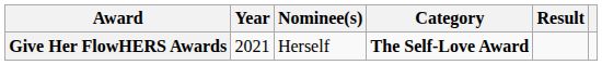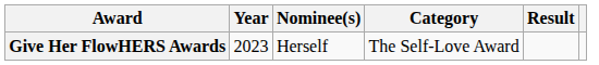Give Her FlowHERS Awards | Year: 2021 -> 2023
Give Her FlowHERS Awards | Category: bold -> normal
